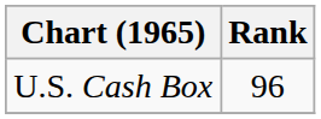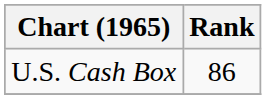U.S. Cash Box | Rank: 96 -> 86
